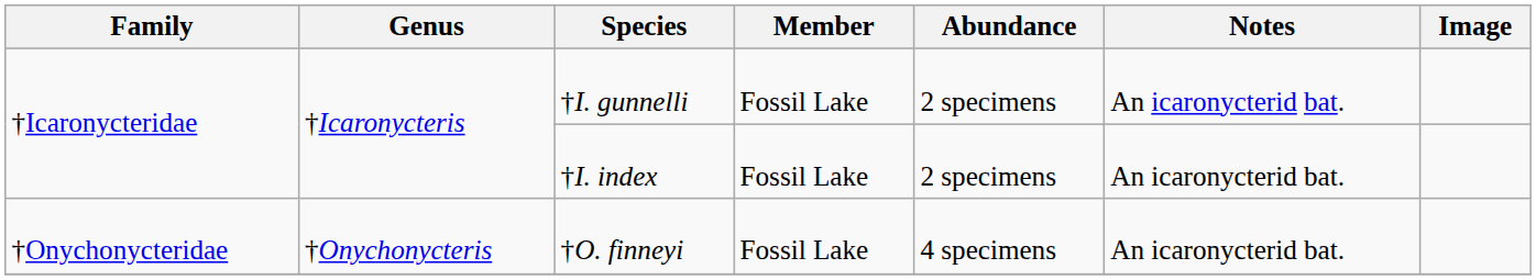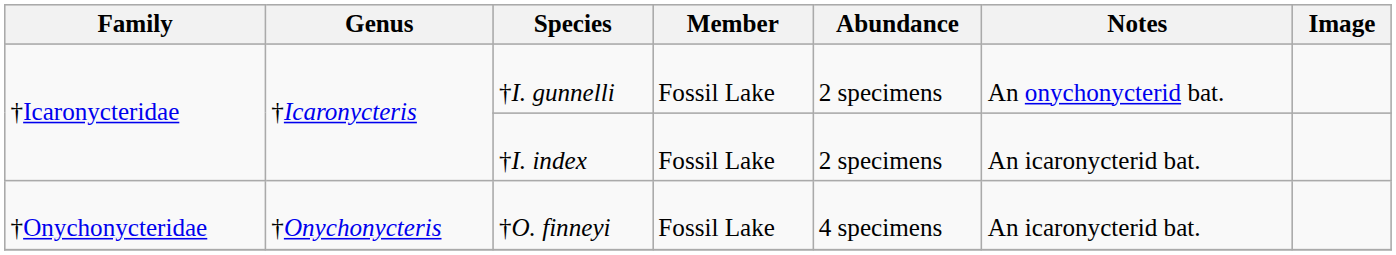†I. gunnelli | Notes: An icaronycterid bat. -> An onychonycterid bat.
